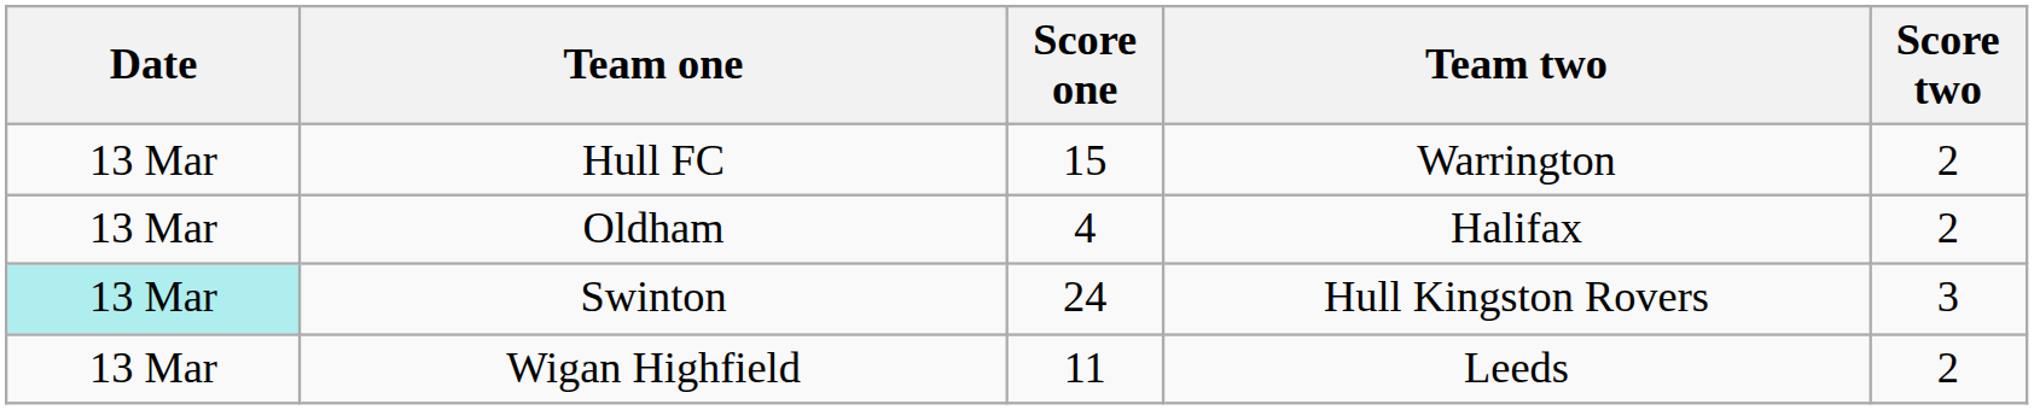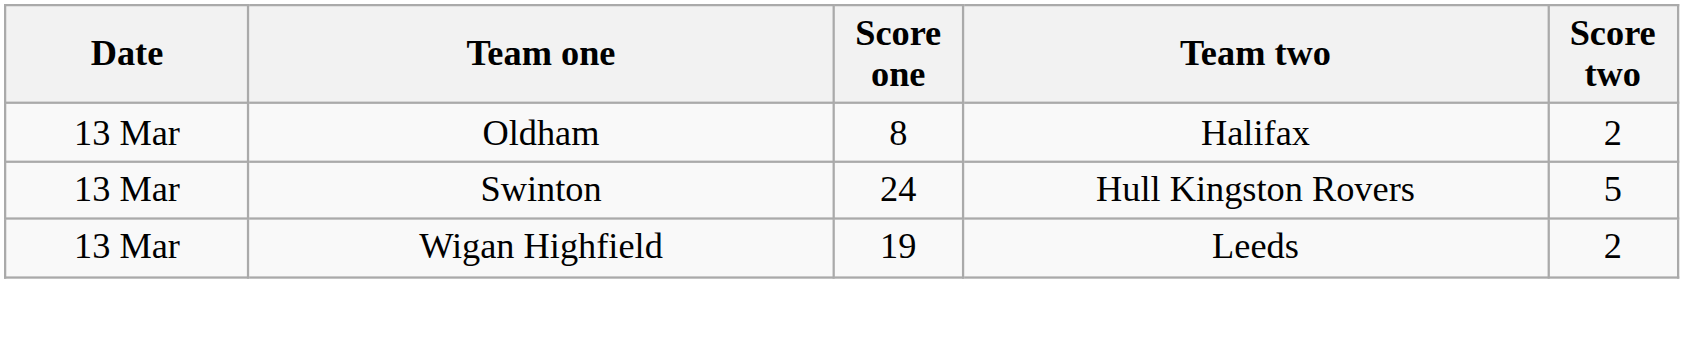- row: 13 Mar | Hull FC | 15 | Warrington | 2
Oldham | Score one: 4 -> 8
Swinton | Date: paleturquoise background -> no background
Swinton | Score two: 3 -> 5
Wigan Highfield | Score one: 11 -> 19
